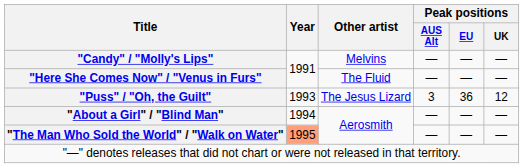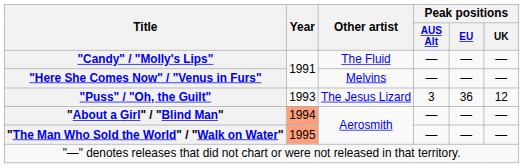"Candy" / "Molly's Lips" | Other artist: Melvins -> The Fluid
"Here She Comes Now" / "Venus in Furs" | Other artist: The Fluid -> Melvins
"About a Girl" / "Blind Man" | Year: no background -> lightsalmon background
